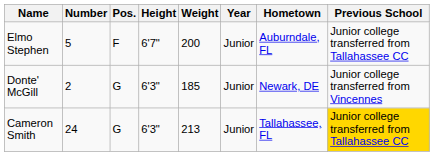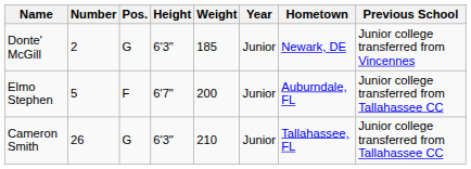rows swapped: Donte' McGill <-> Elmo Stephen
Cameron Smith | Number: 24 -> 26
Cameron Smith | Weight: 213 -> 210
Cameron Smith | Previous School: gold background -> no background
